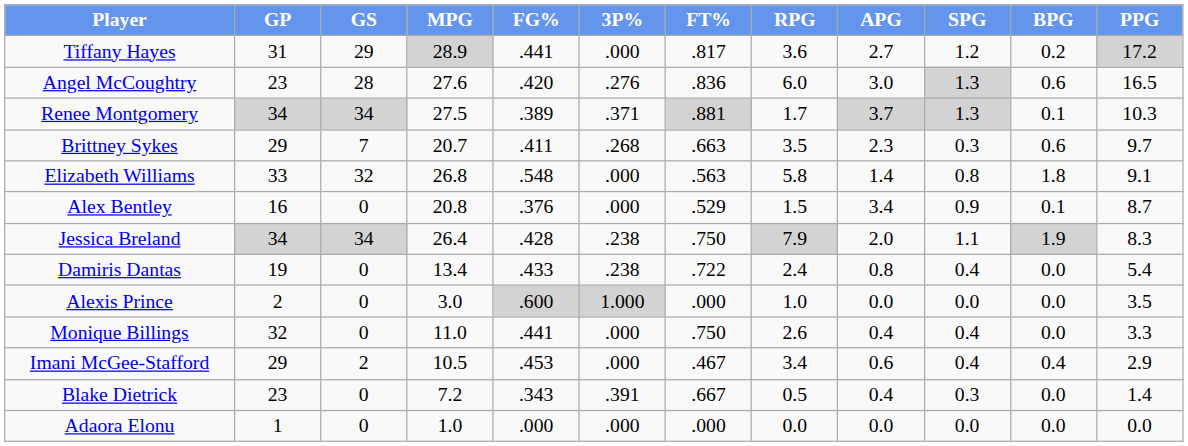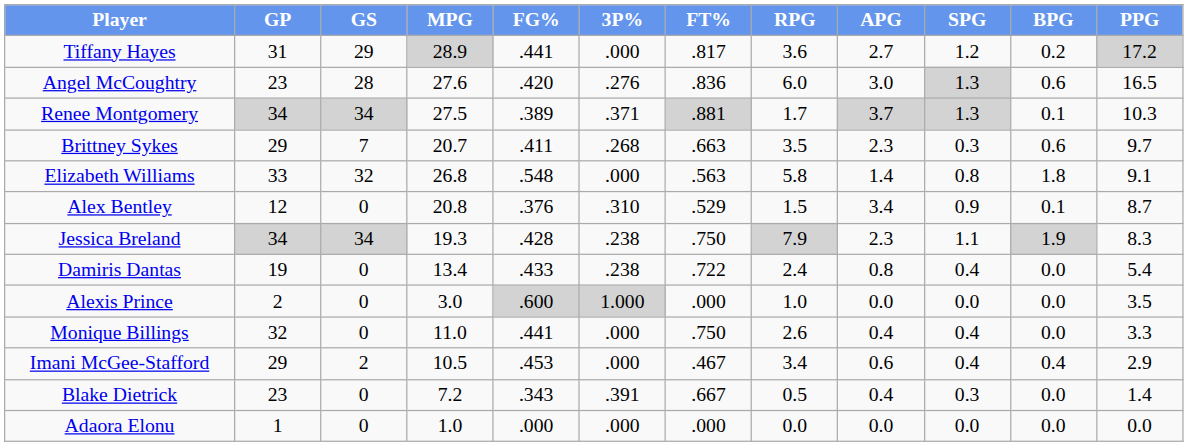Alex Bentley | GP: 16 -> 12
Alex Bentley | 3P%: .000 -> .310
Jessica Breland | MPG: 26.4 -> 19.3
Jessica Breland | APG: 2.0 -> 2.3
